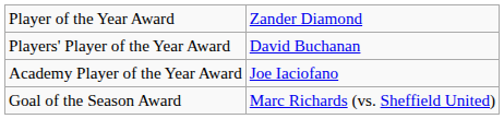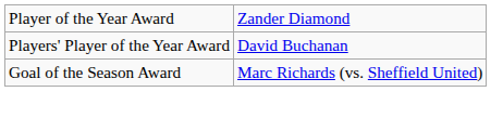- row: Academy Player of the Year Award | Joe Iaciofano
